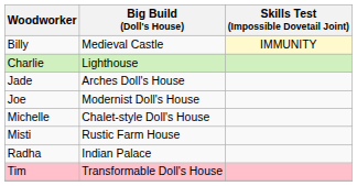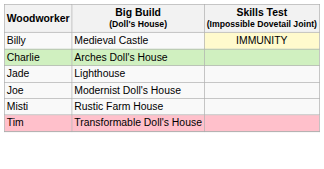Charlie | Big Build (Doll's House): Lighthouse -> Arches Doll's House
Jade | Big Build (Doll's House): Arches Doll's House -> Lighthouse
- row: Michelle | Chalet-style Doll's House
- row: Radha | Indian Palace
